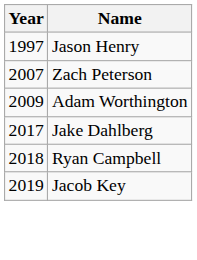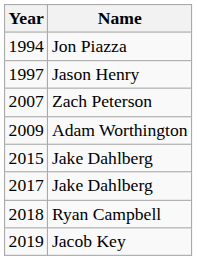+ row: 1994 | Jon Piazza
+ row: 2015 | Jake Dahlberg
